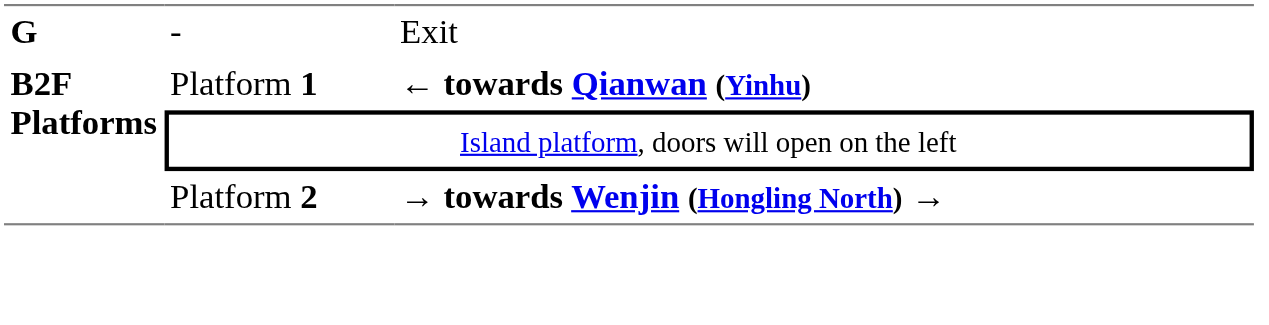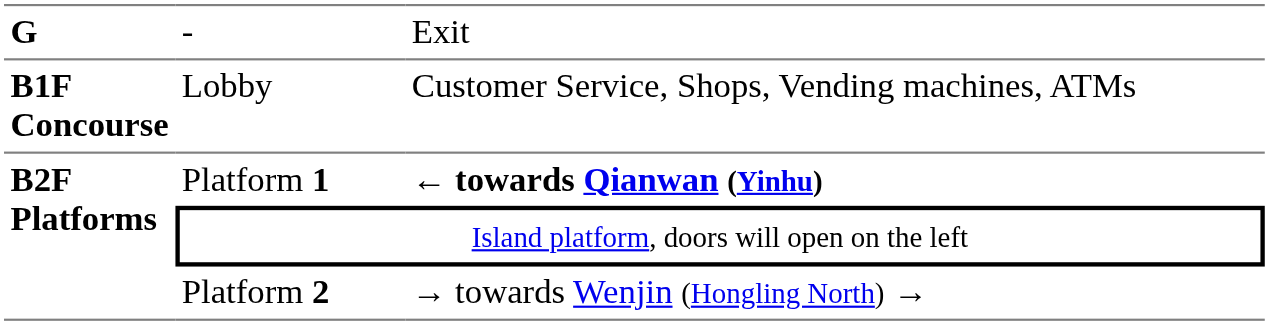+ row: B1F Concourse | Lobby | Customer Service, Shops, Vending machines, ATMs
Platform 2 | column 3: bold -> normal
